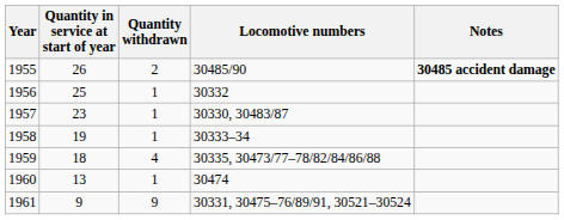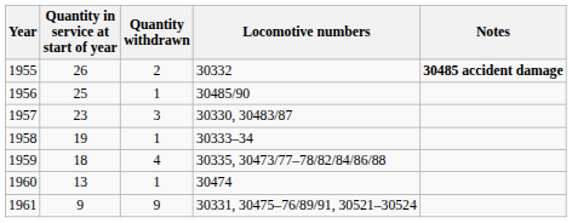1955 | Locomotive numbers: 30485/90 -> 30332
1956 | Locomotive numbers: 30332 -> 30485/90
1957 | Quantity withdrawn: 1 -> 3
